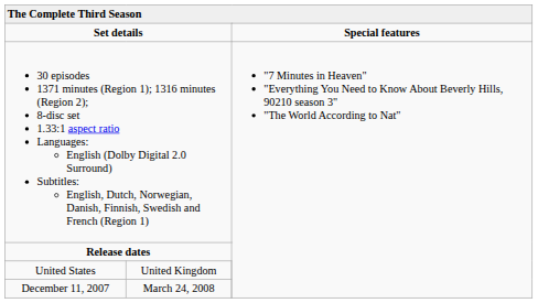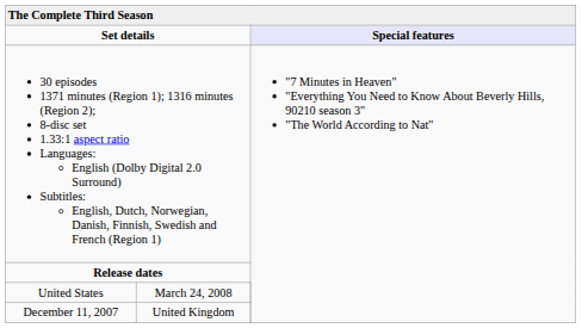Set details | column 4: no background -> lavender background
United States | column 2: United Kingdom -> March 24, 2008
December 11, 2007 | column 2: March 24, 2008 -> United Kingdom
